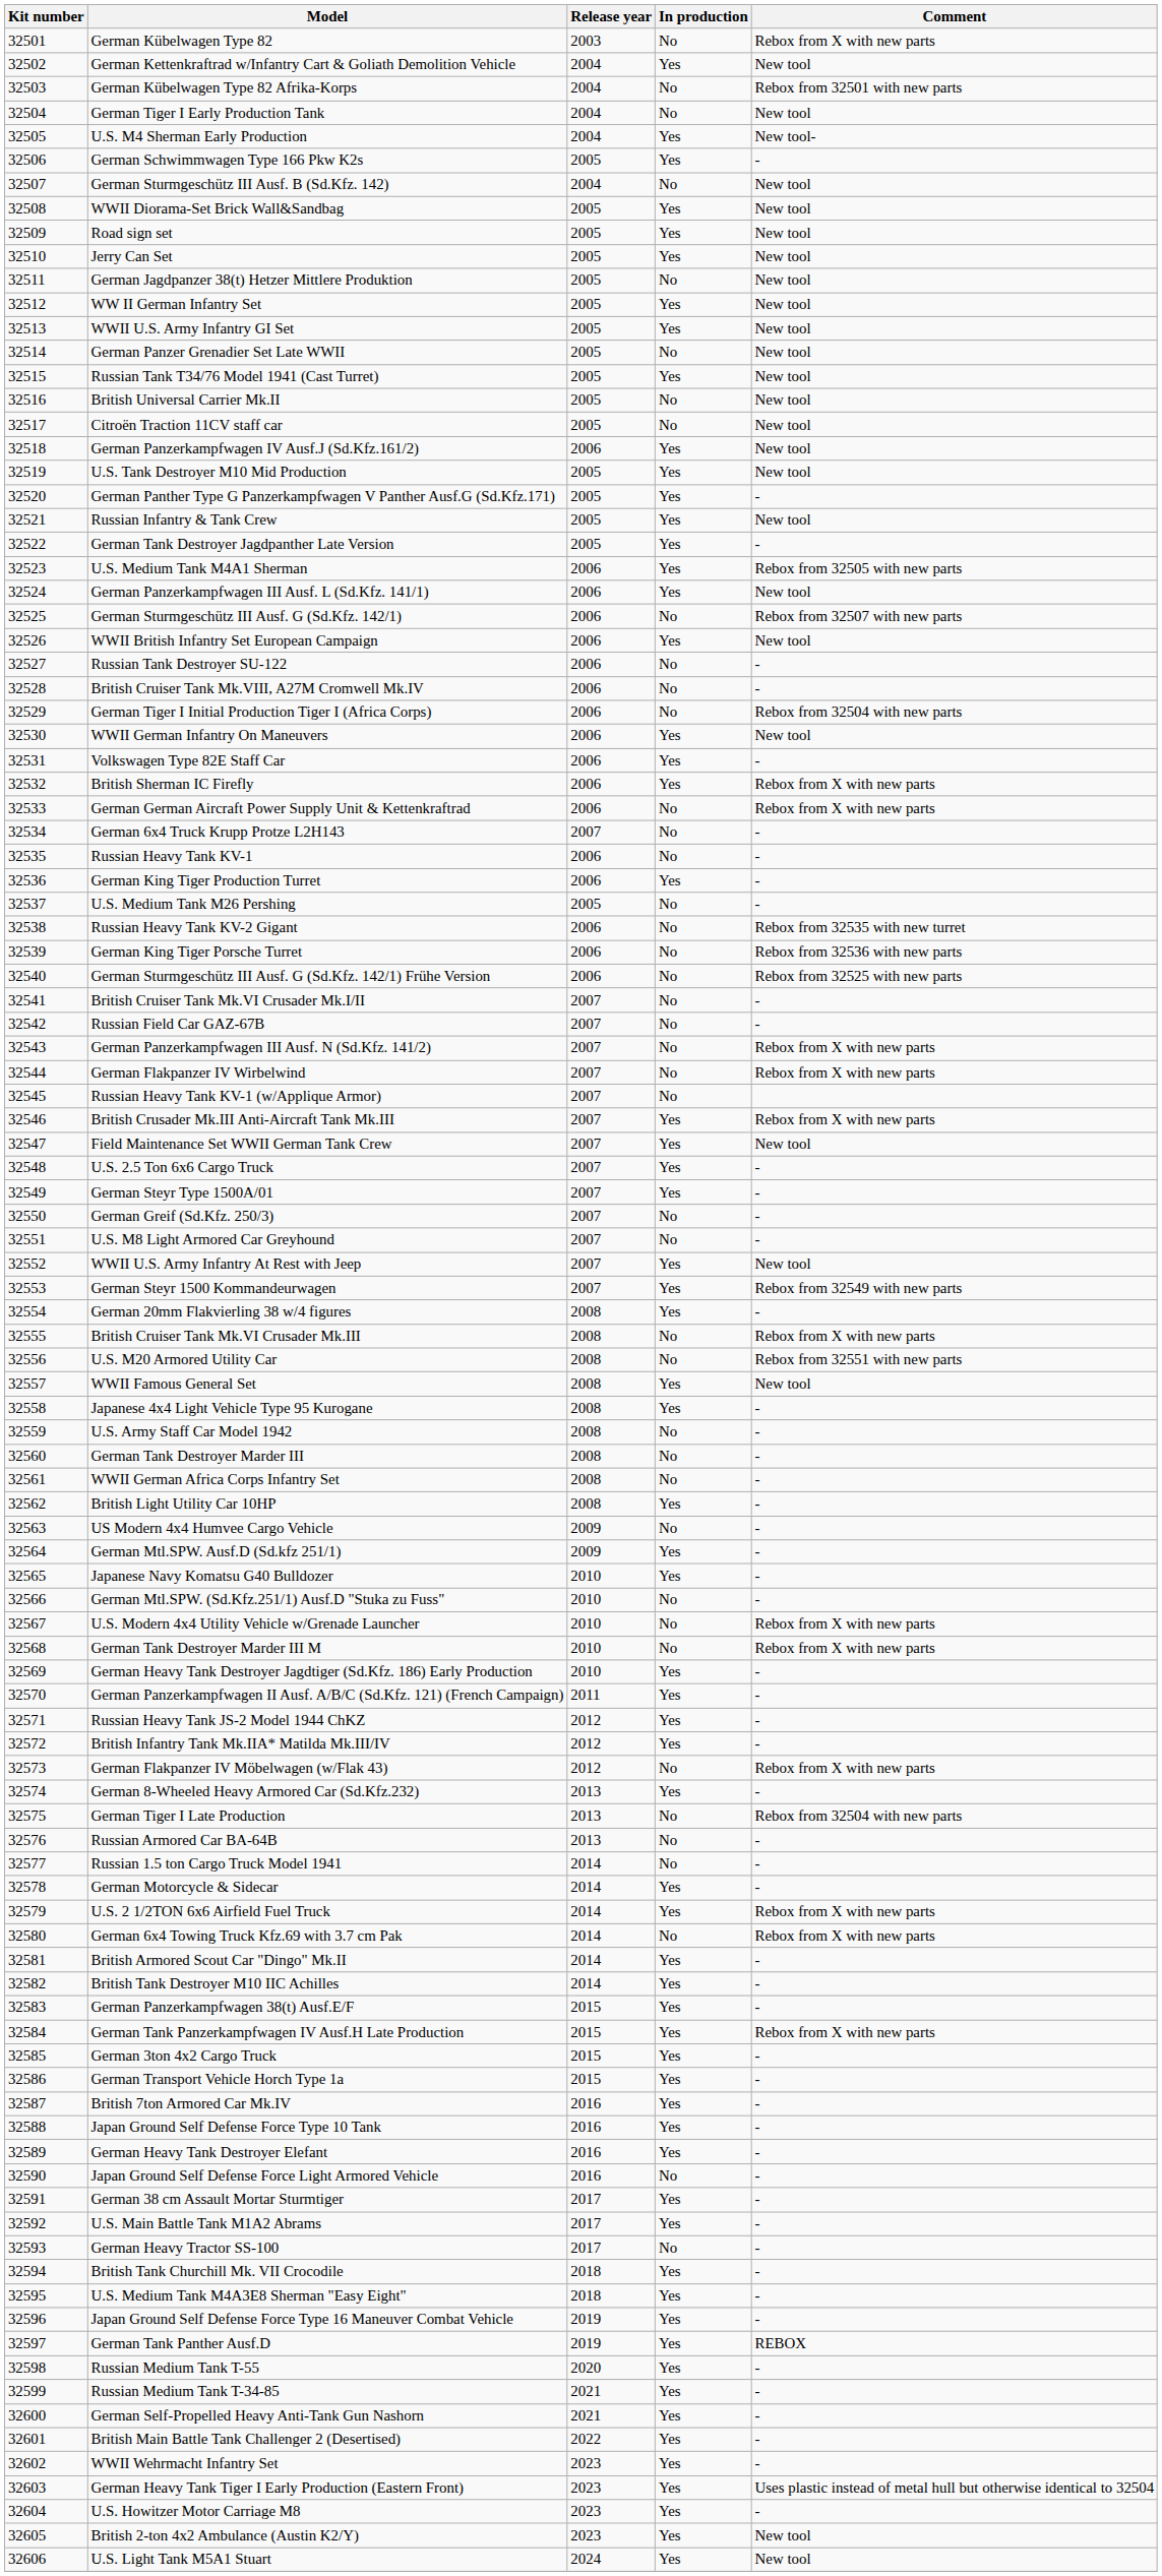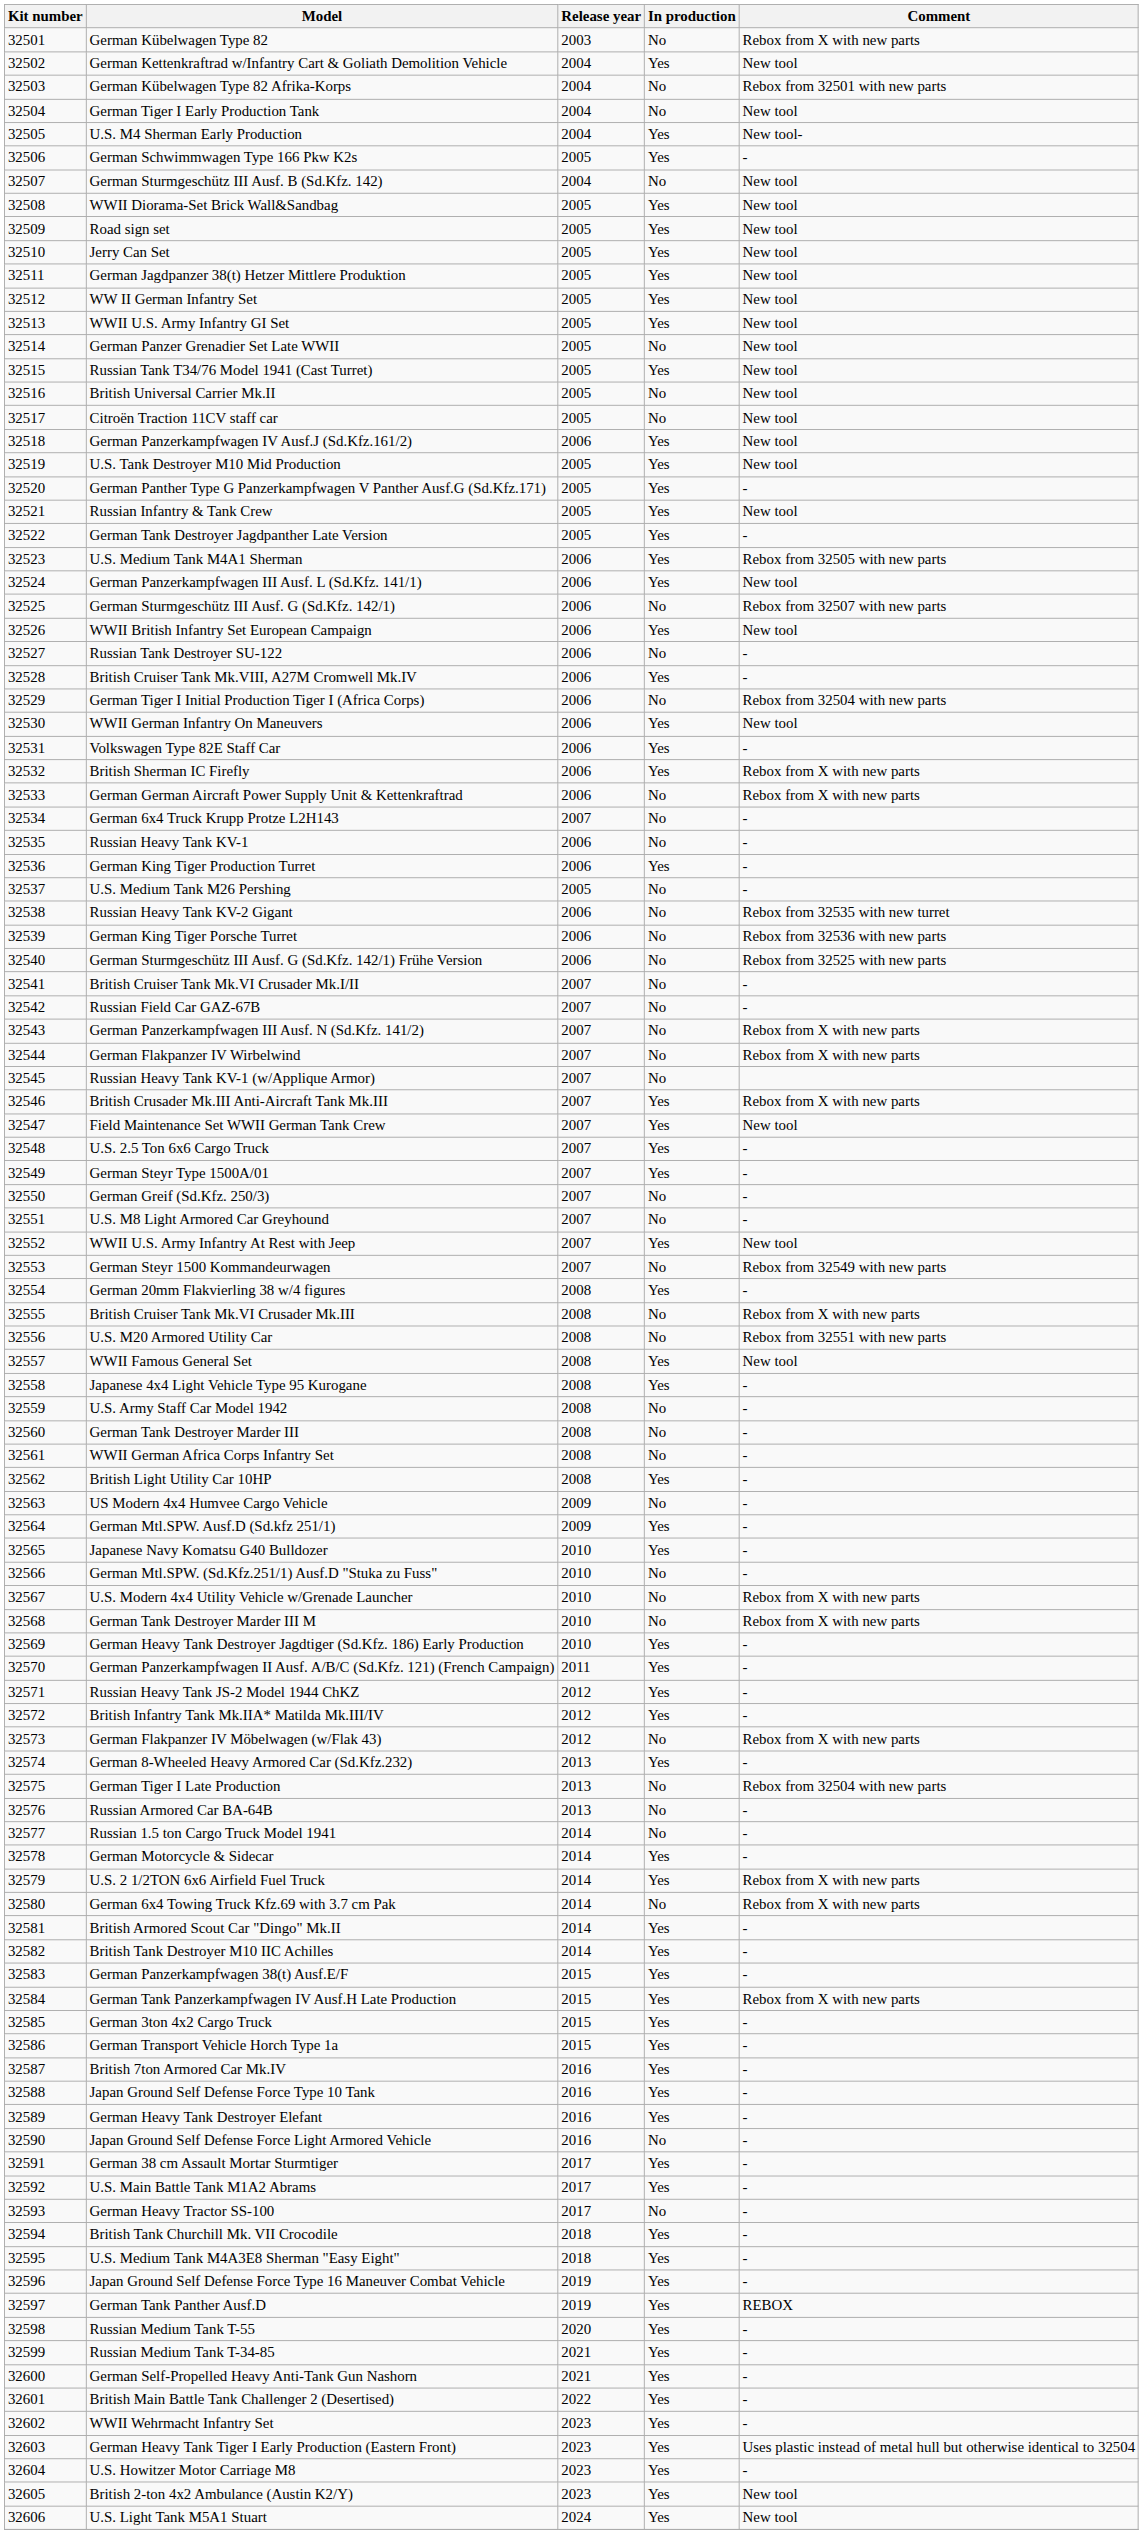German Jagdpanzer 38(t) Hetzer Mittlere Produktion | In production: No -> Yes
British Cruiser Tank Mk.VIII, A27M Cromwell Mk.IV | In production: No -> Yes
German Steyr 1500 Kommandeurwagen | In production: Yes -> No
